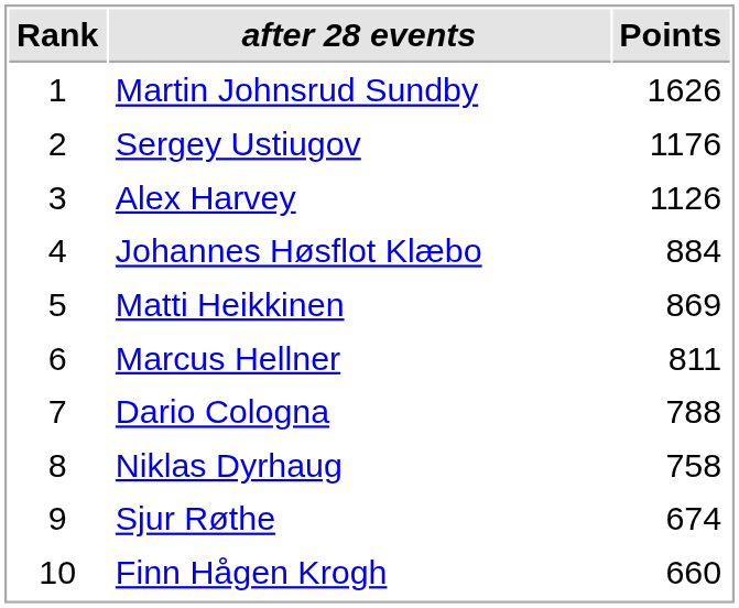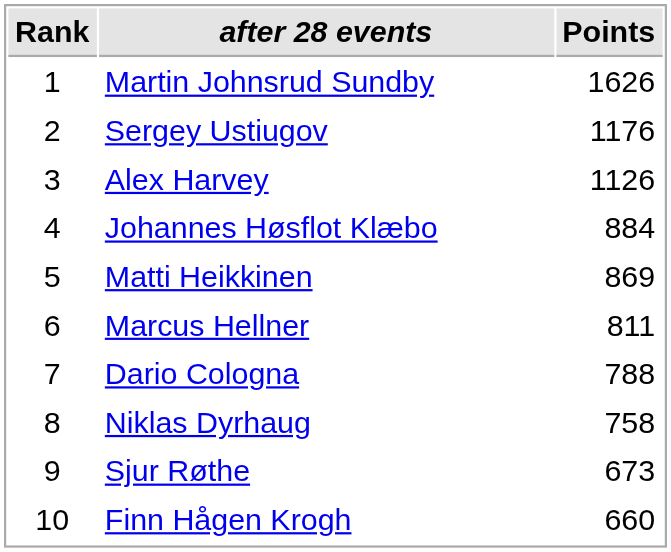Sjur Røthe | Points: 674 -> 673
